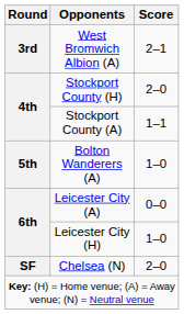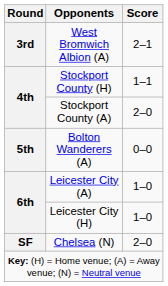Stockport County (H) | Score: 2–0 -> 1–1
Stockport County (A) | Score: 1–1 -> 2–0
Bolton Wanderers (A) | Score: 1–0 -> 0–0
Leicester City (A) | Score: 0–0 -> 1–0
